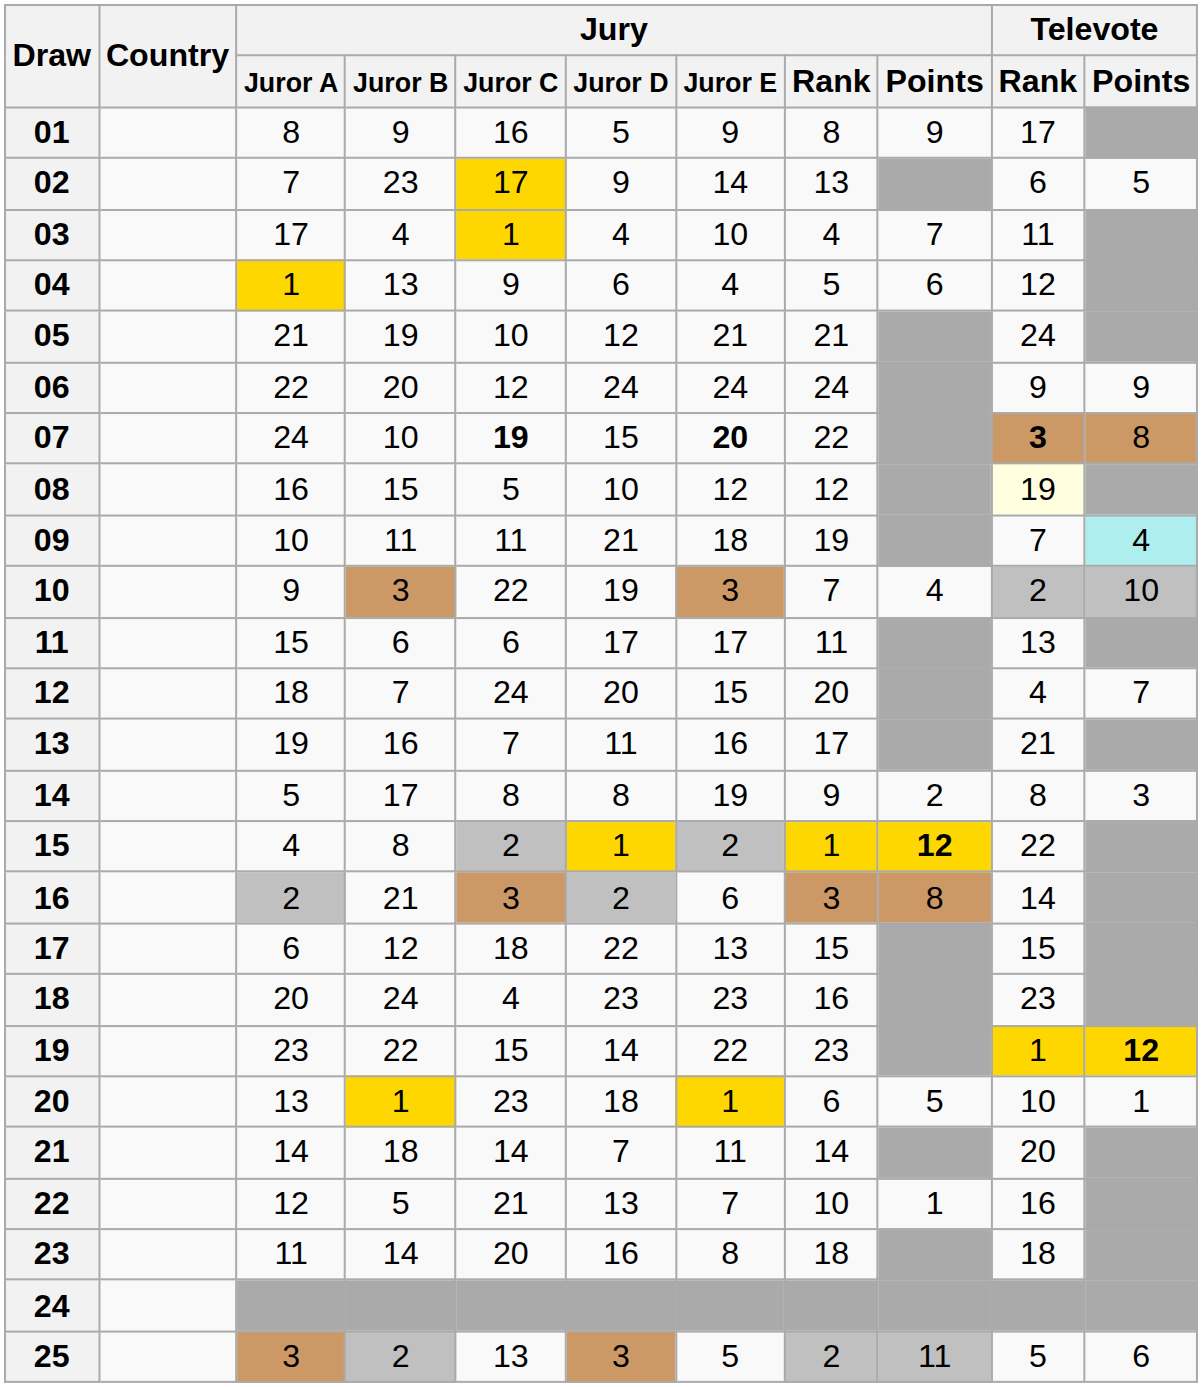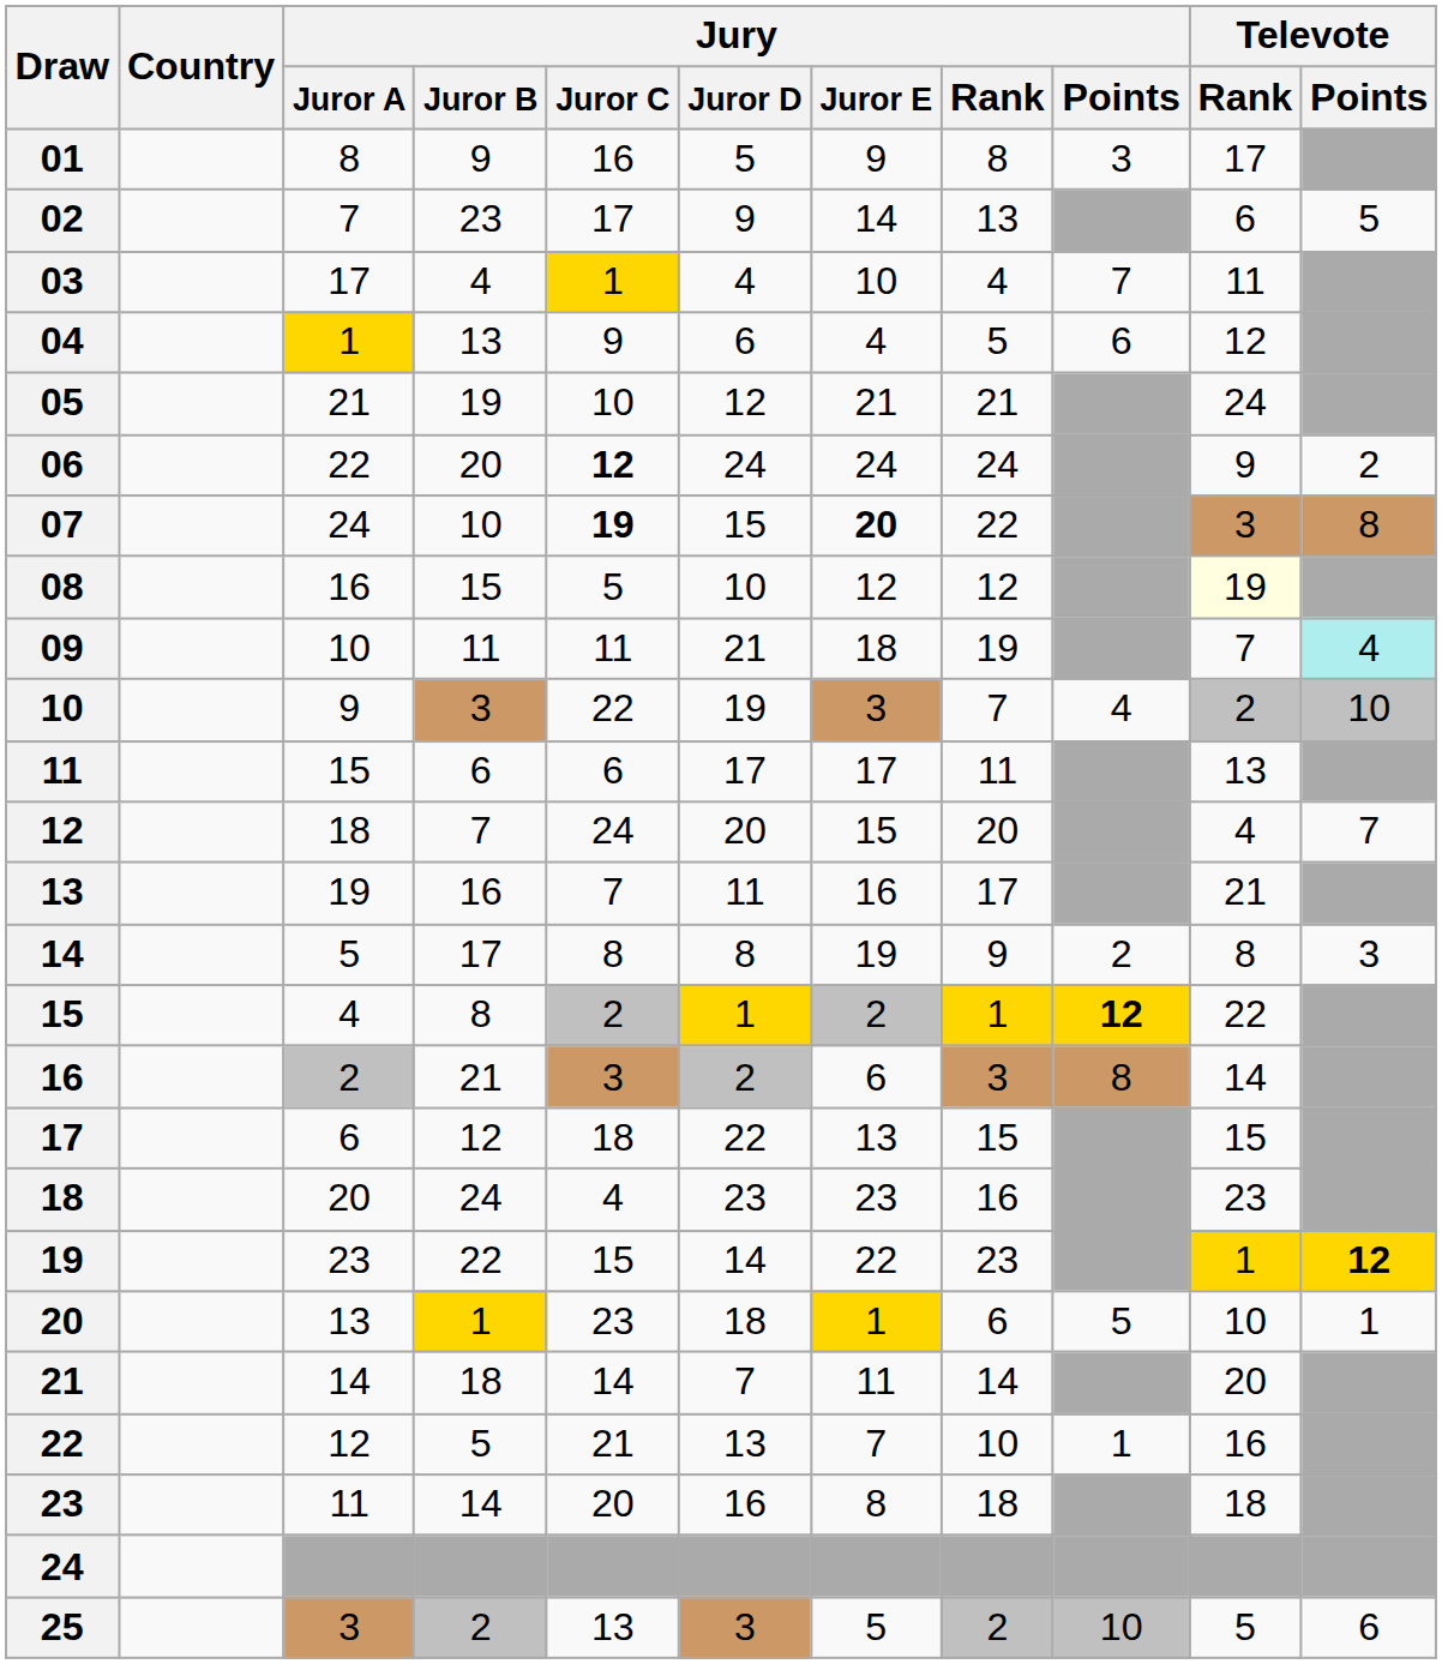01 | Jury / Points: 9 -> 3
02 | Jury / Juror C: gold background -> no background
06 | Jury / Juror C: normal -> bold
06 | Televote / Points: 9 -> 2
07 | Televote / Rank: bold -> normal
25 | Jury / Points: 11 -> 10
